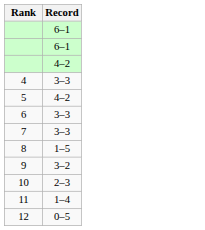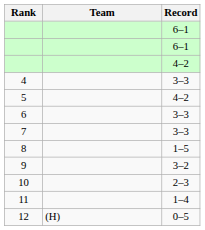+ column: Team | (H)
